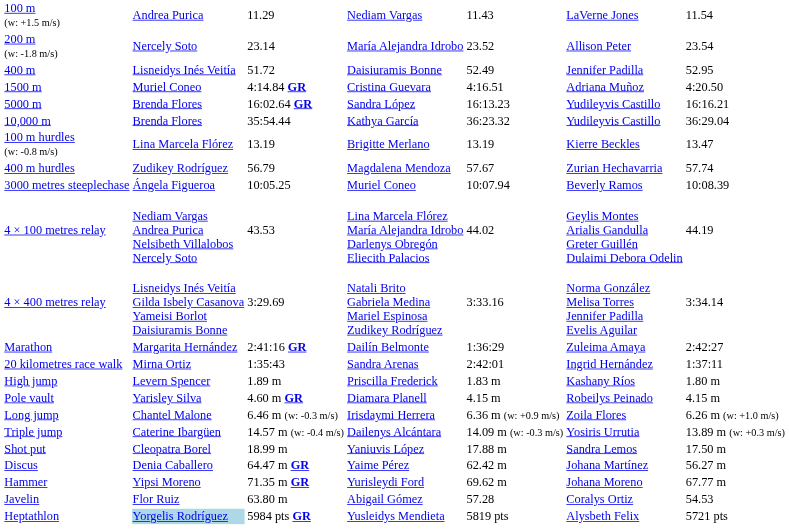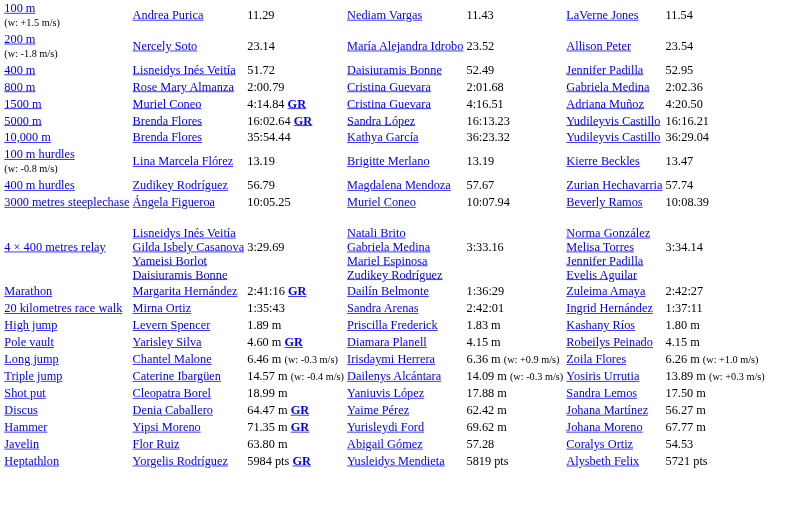+ row: 800 m | Rose Mary Almanza | 2:00.79 | Cristina Guevara | 2:01.68 | Gabriela Medina | 2:02.36
- row: 4 × 100 metres relay | Nediam Vargas Andrea Purica Nelsibeth Villalobos Nercely Soto | 43.53 | Lina Marcela Flórez María Alejandra Idrobo Darlenys Obregón Eliecith Palacios | 44.02 | Geylis Montes Arialis Gandulla Greter Guillén Dulaimi Debora Odelin | 44.19
Heptathlon | column 2: lightblue background -> no background
